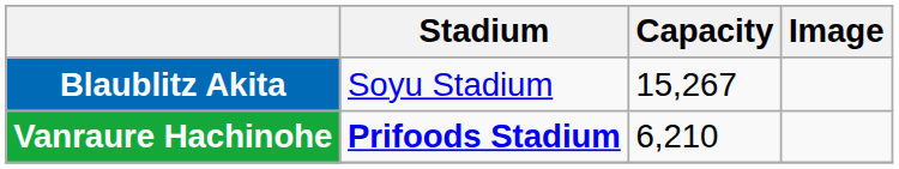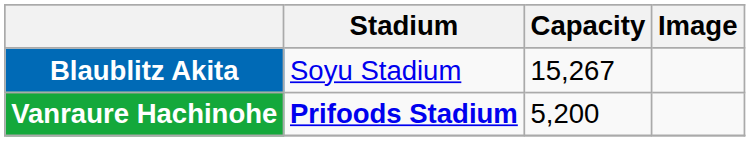Vanraure Hachinohe | Capacity: 6,210 -> 5,200
